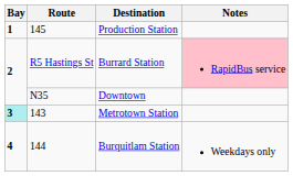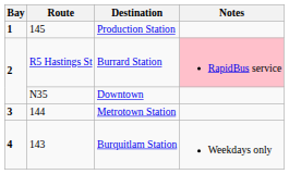Metrotown Station | Bay: paleturquoise background -> no background
Metrotown Station | Route: 143 -> 144
Burquitlam Station | Route: 144 -> 143
